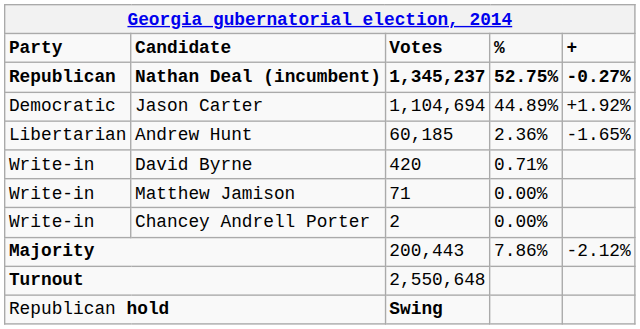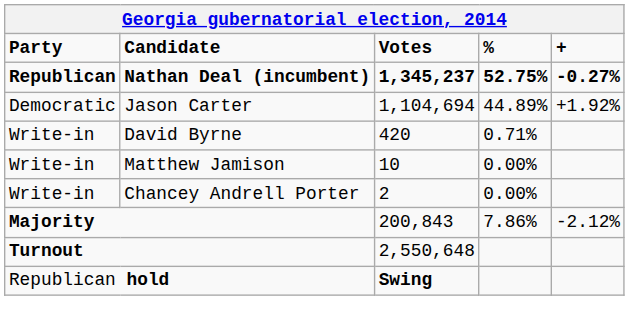- row: Libertarian | Andrew Hunt | 60,185 | 2.36% | -1.65%
Matthew Jamison | Votes: 71 -> 10
Majority | Votes: 200,443 -> 200,843
